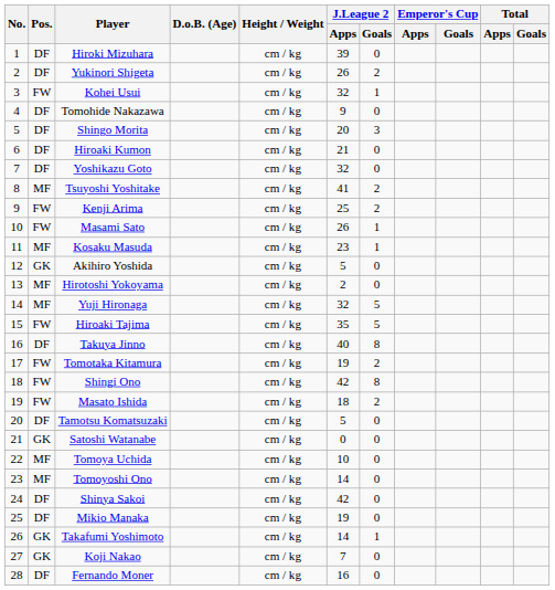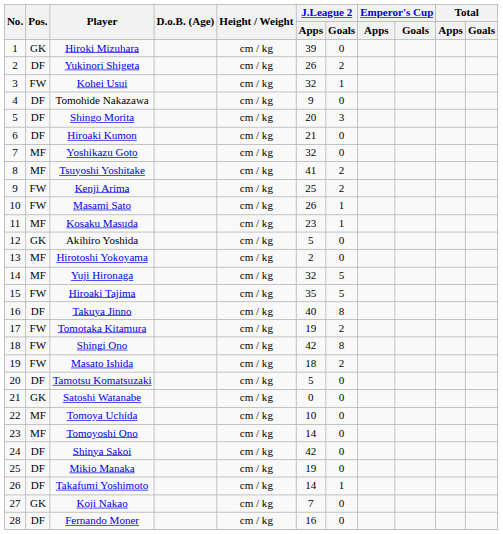Hiroki Mizuhara | Pos.: DF -> GK
Yoshikazu Goto | Pos.: DF -> MF
Takafumi Yoshimoto | Pos.: GK -> DF
